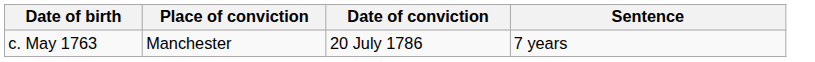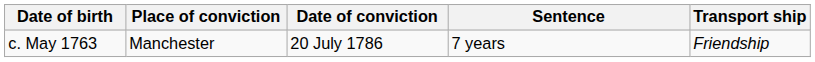+ column: Transport ship | Friendship
